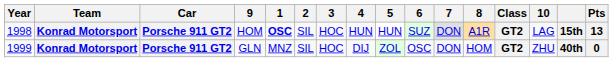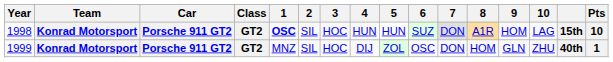columns swapped: Class <-> 9
1998 | Pts: 13 -> 10
1999 | Pts: 0 -> 1
